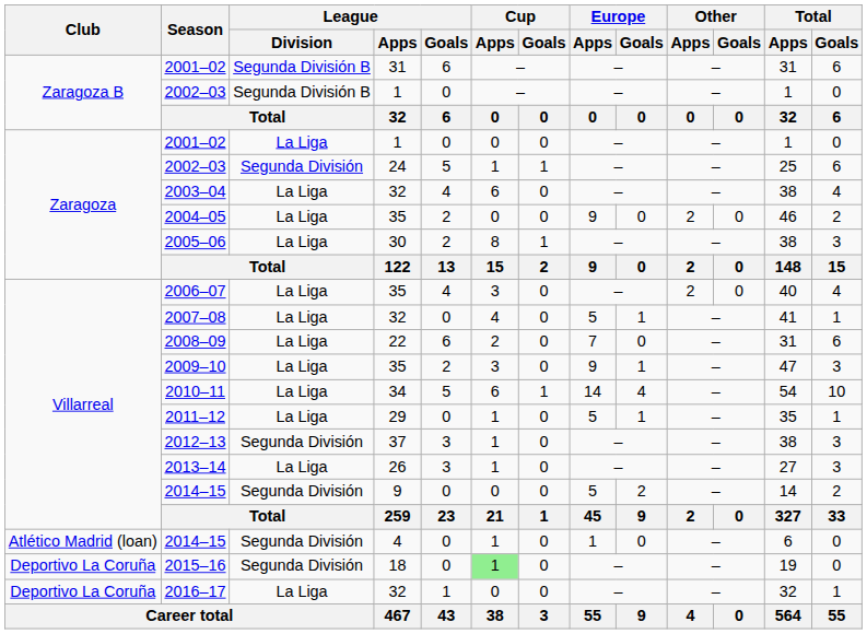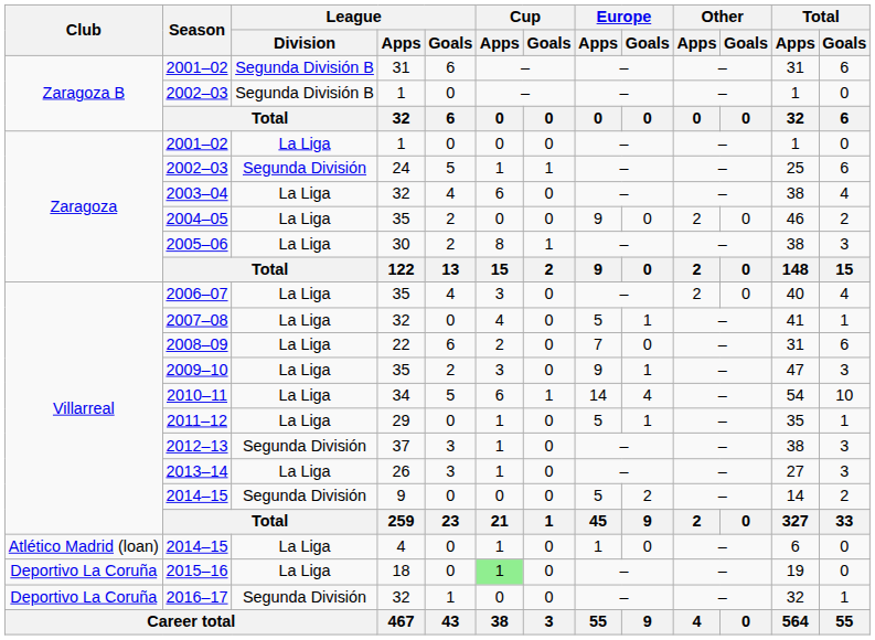2014–15 / 4 | League / Division: Segunda División -> La Liga
2015–16 | League / Division: Segunda División -> La Liga
2016–17 | League / Division: La Liga -> Segunda División
